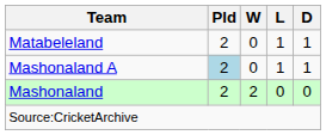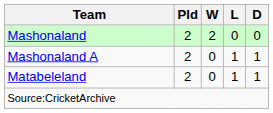rows swapped: Mashonaland <-> Matabeleland
Mashonaland A | Pld: lightblue background -> no background
